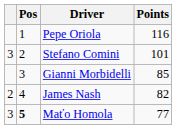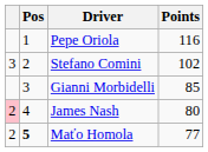Stefano Comini | Points: 101 -> 102
James Nash | column 1: no background -> pink background
James Nash | Points: 82 -> 80
Maťo Homola | column 1: 3 -> 2
